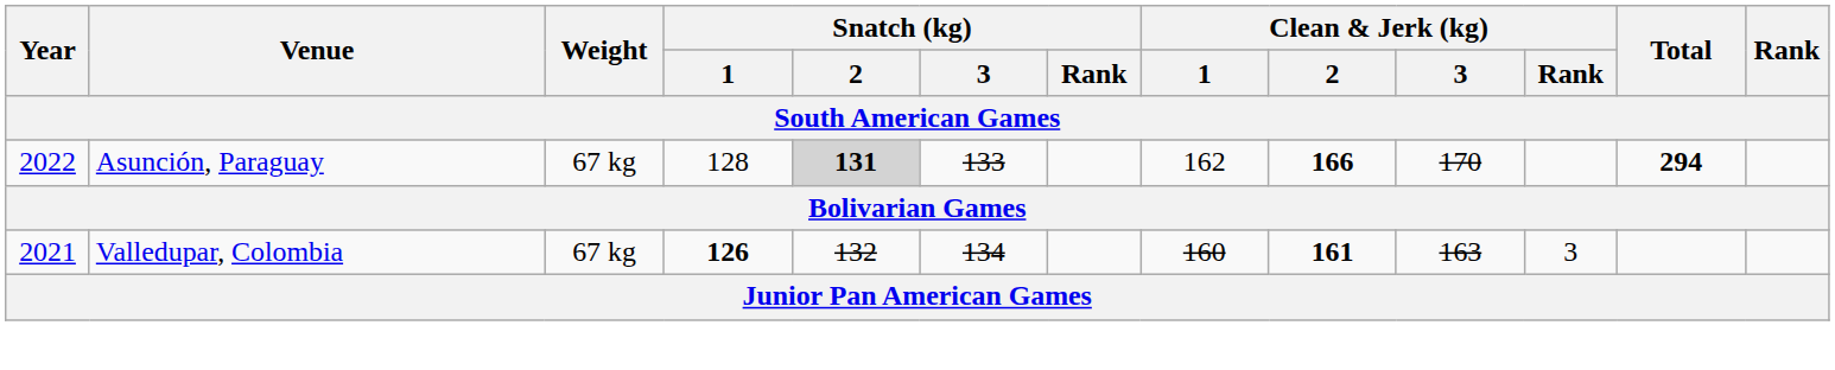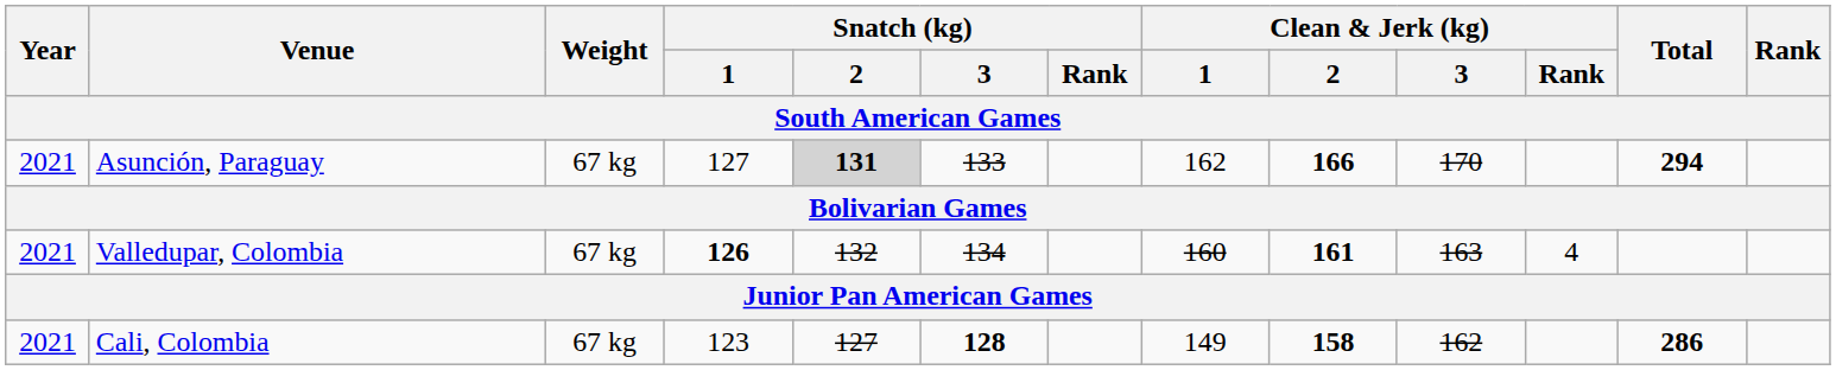Asunción, Paraguay | Year: 2022 -> 2021
Asunción, Paraguay | Snatch (kg) / 1: 128 -> 127
Valledupar, Colombia | Clean & Jerk (kg) / Rank: 3 -> 4
+ row: 2021 | Cali, Colombia | 67 kg | 123 | 127 | 128 | 149 | 158 | 162 | 286
